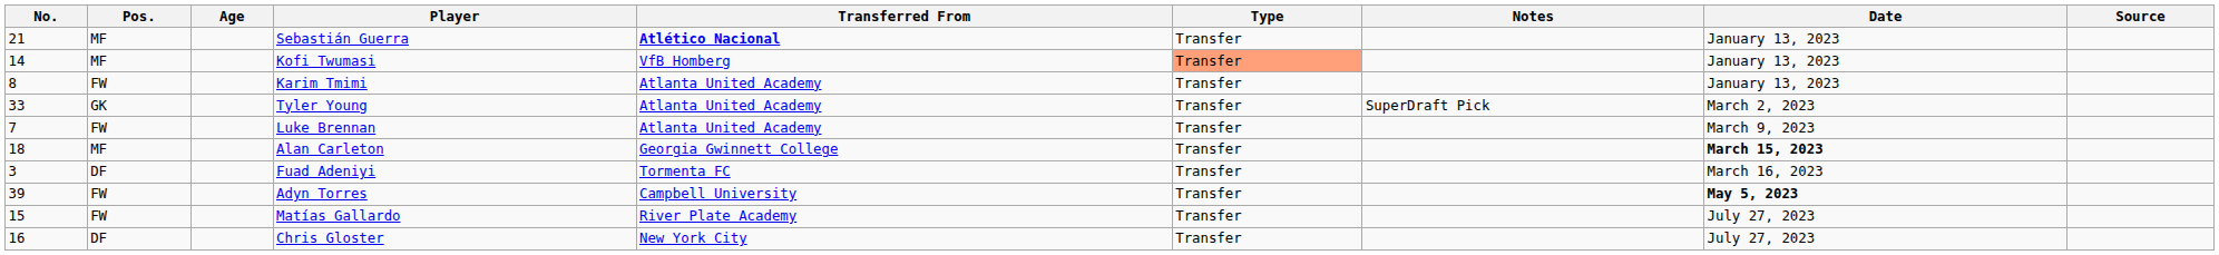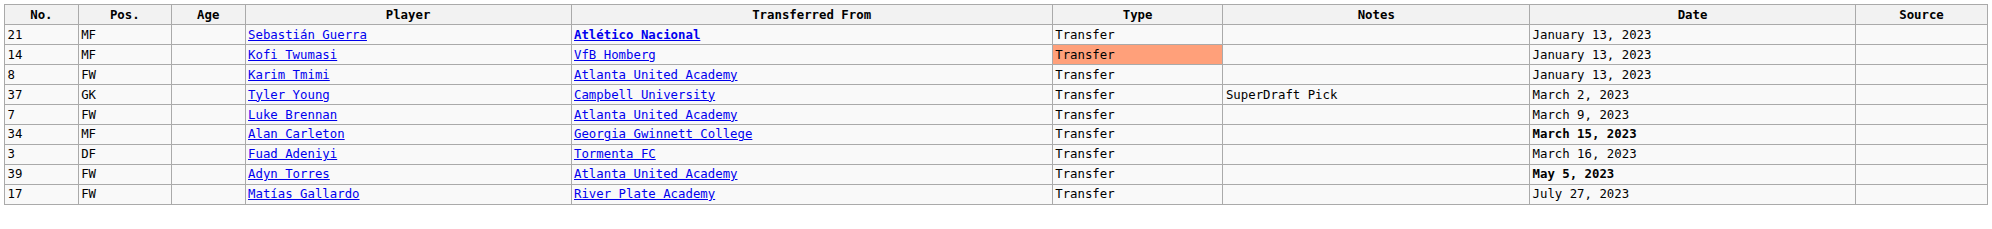Tyler Young | No.: 33 -> 37
Tyler Young | Transferred From: Atlanta United Academy -> Campbell University
Alan Carleton | No.: 18 -> 34
Adyn Torres | Transferred From: Campbell University -> Atlanta United Academy
Matías Gallardo | No.: 15 -> 17
- row: 16 | DF | Chris Gloster | New York City | Transfer | July 27, 2023
